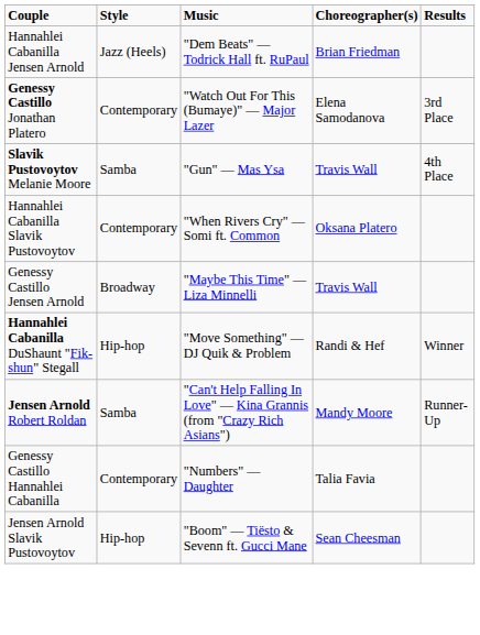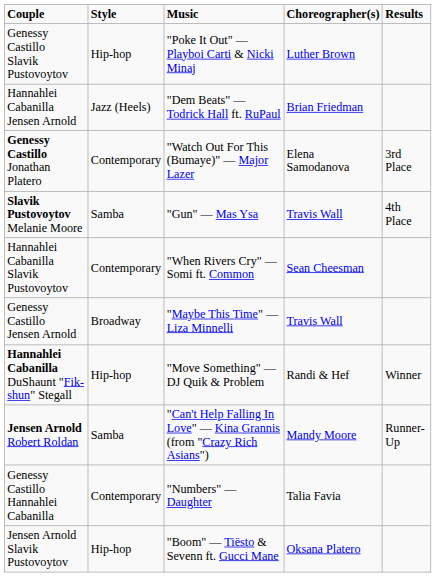+ row: Genessy Castillo Slavik Pustovoytov | Hip-hop | "Poke It Out" — Playboi Carti & Nicki Minaj | Luther Brown
Hannahlei Cabanilla Slavik Pustovoytov | Choreographer(s): Oksana Platero -> Sean Cheesman
Jensen Arnold Slavik Pustovoytov | Choreographer(s): Sean Cheesman -> Oksana Platero
